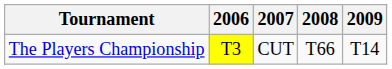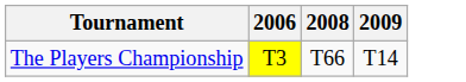- column: 2007 | CUT
